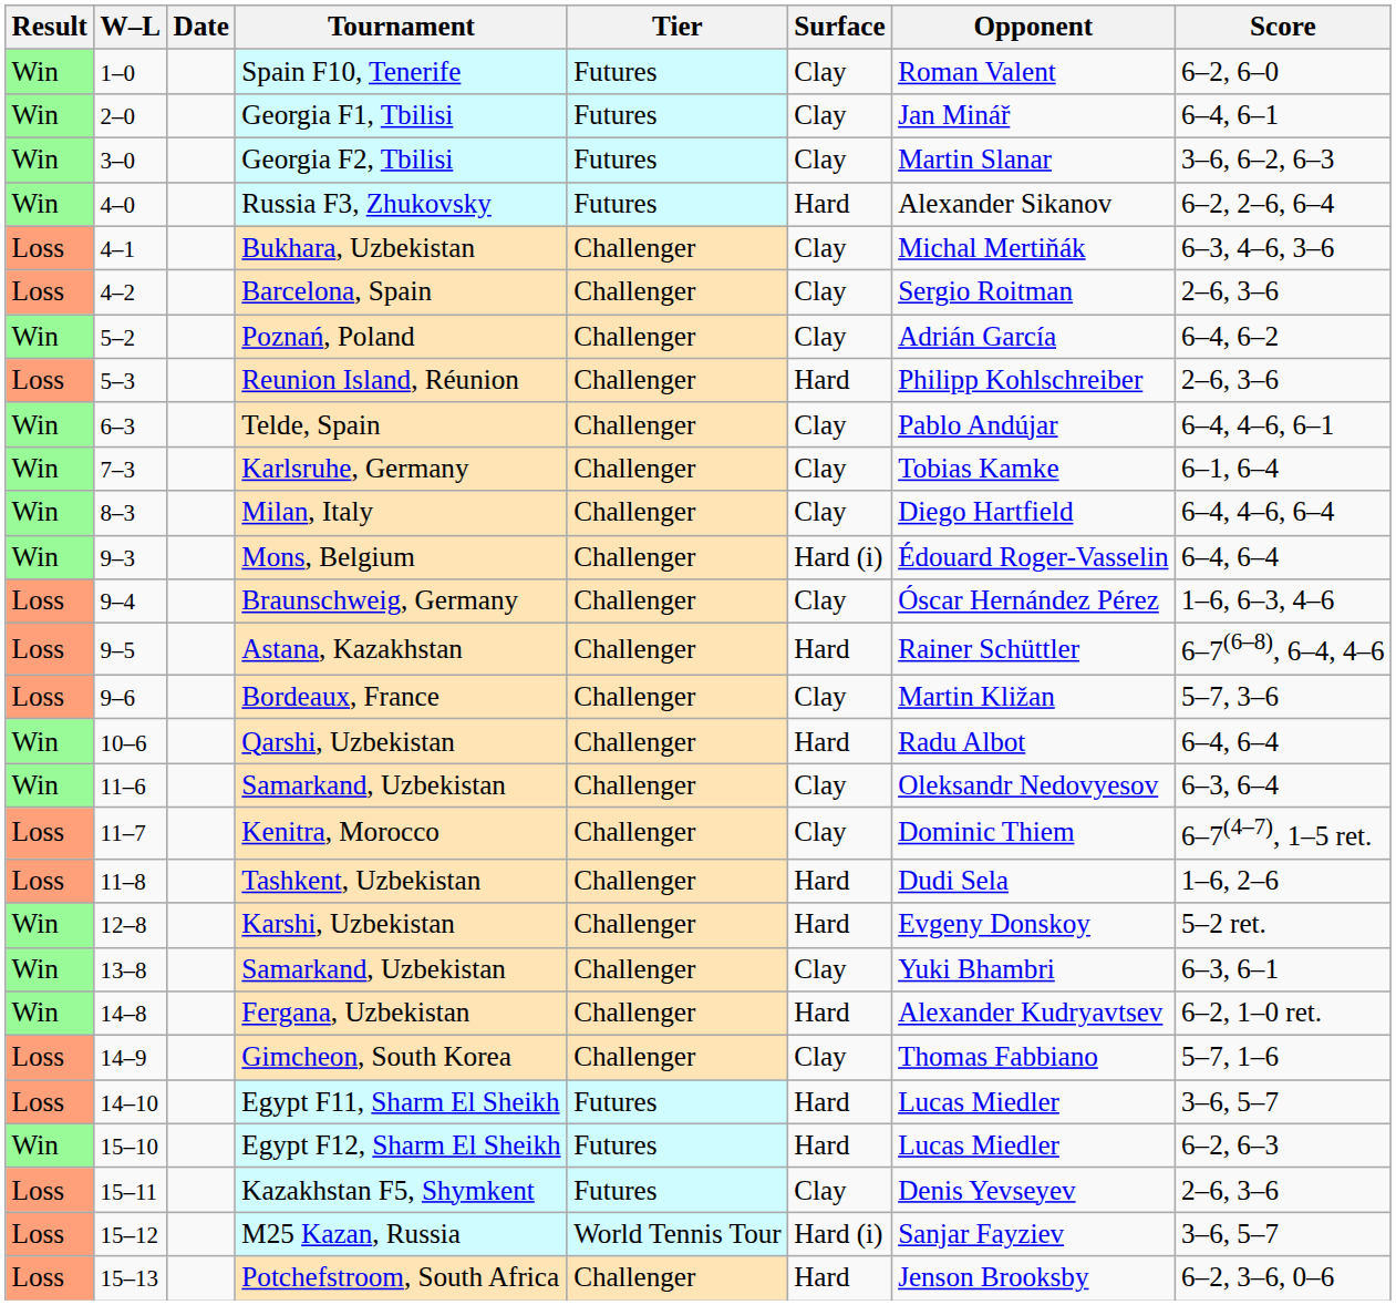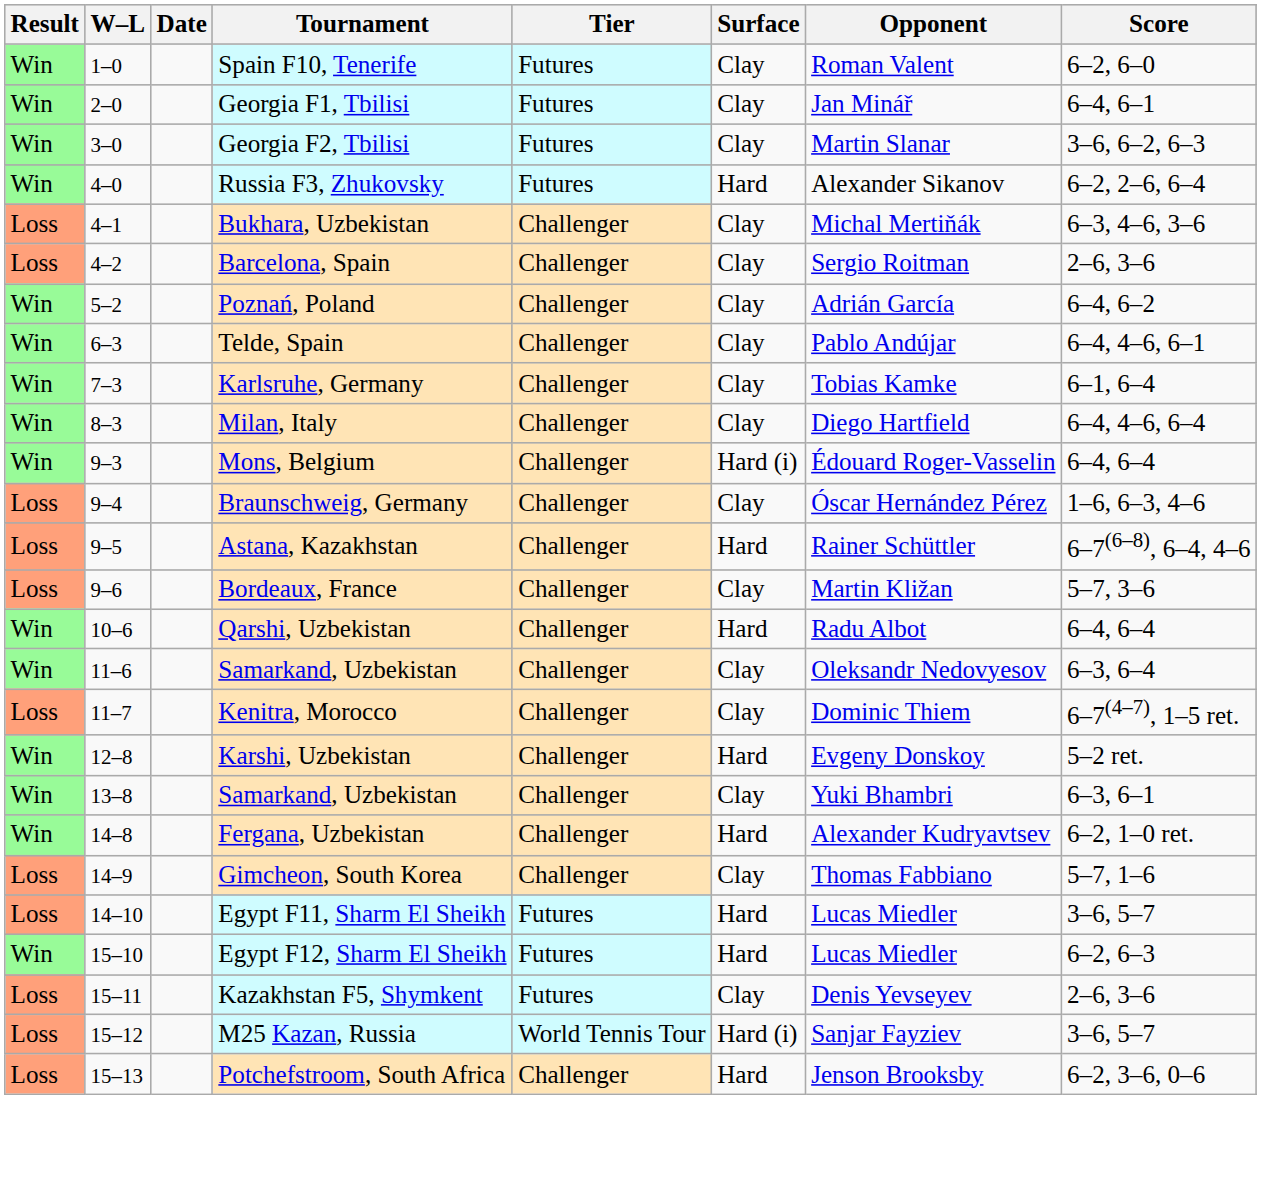- row: Loss | 5–3 | Reunion Island, Réunion | Challenger | Hard | Philipp Kohlschreiber | 2–6, 3–6
- row: Loss | 11–8 | Tashkent, Uzbekistan | Challenger | Hard | Dudi Sela | 1–6, 2–6
